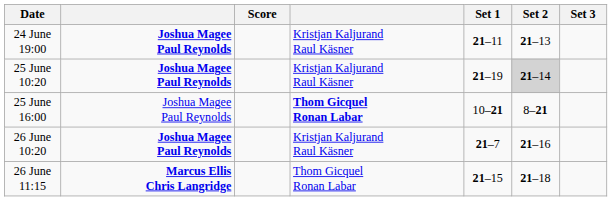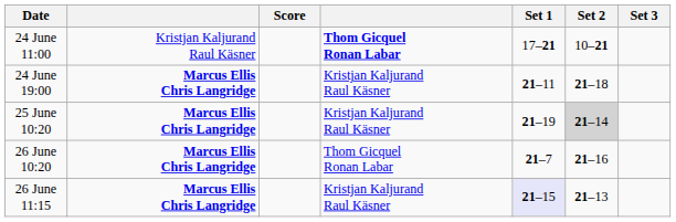+ row: 24 June 11:00 | Kristjan Kaljurand Raul Käsner | Thom Gicquel Ronan Labar | 17–21 | 10–21
24 June 19:00 | column 2: Joshua Magee Paul Reynolds -> Marcus Ellis Chris Langridge
24 June 19:00 | Set 2: 21–13 -> 21–18
25 June 10:20 | column 2: Joshua Magee Paul Reynolds -> Marcus Ellis Chris Langridge
- row: 25 June 16:00 | Joshua Magee Paul Reynolds | Thom Gicquel Ronan Labar | 10–21 | 8–21
26 June 10:20 | column 2: Joshua Magee Paul Reynolds -> Marcus Ellis Chris Langridge
26 June 10:20 | column 4: Kristjan Kaljurand Raul Käsner -> Thom Gicquel Ronan Labar
26 June 11:15 | column 4: Thom Gicquel Ronan Labar -> Kristjan Kaljurand Raul Käsner
26 June 11:15 | Set 1: no background -> lavender background
26 June 11:15 | Set 2: 21–18 -> 21–13
